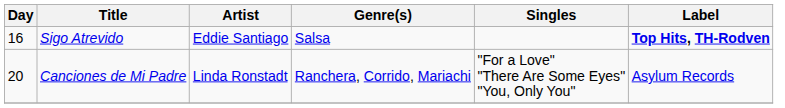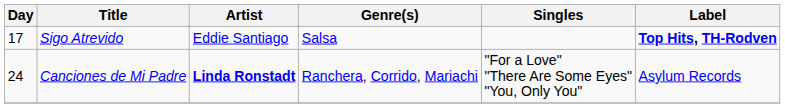Sigo Atrevido | Day: 16 -> 17
Canciones de Mi Padre | Day: 20 -> 24
Canciones de Mi Padre | Artist: normal -> bold
